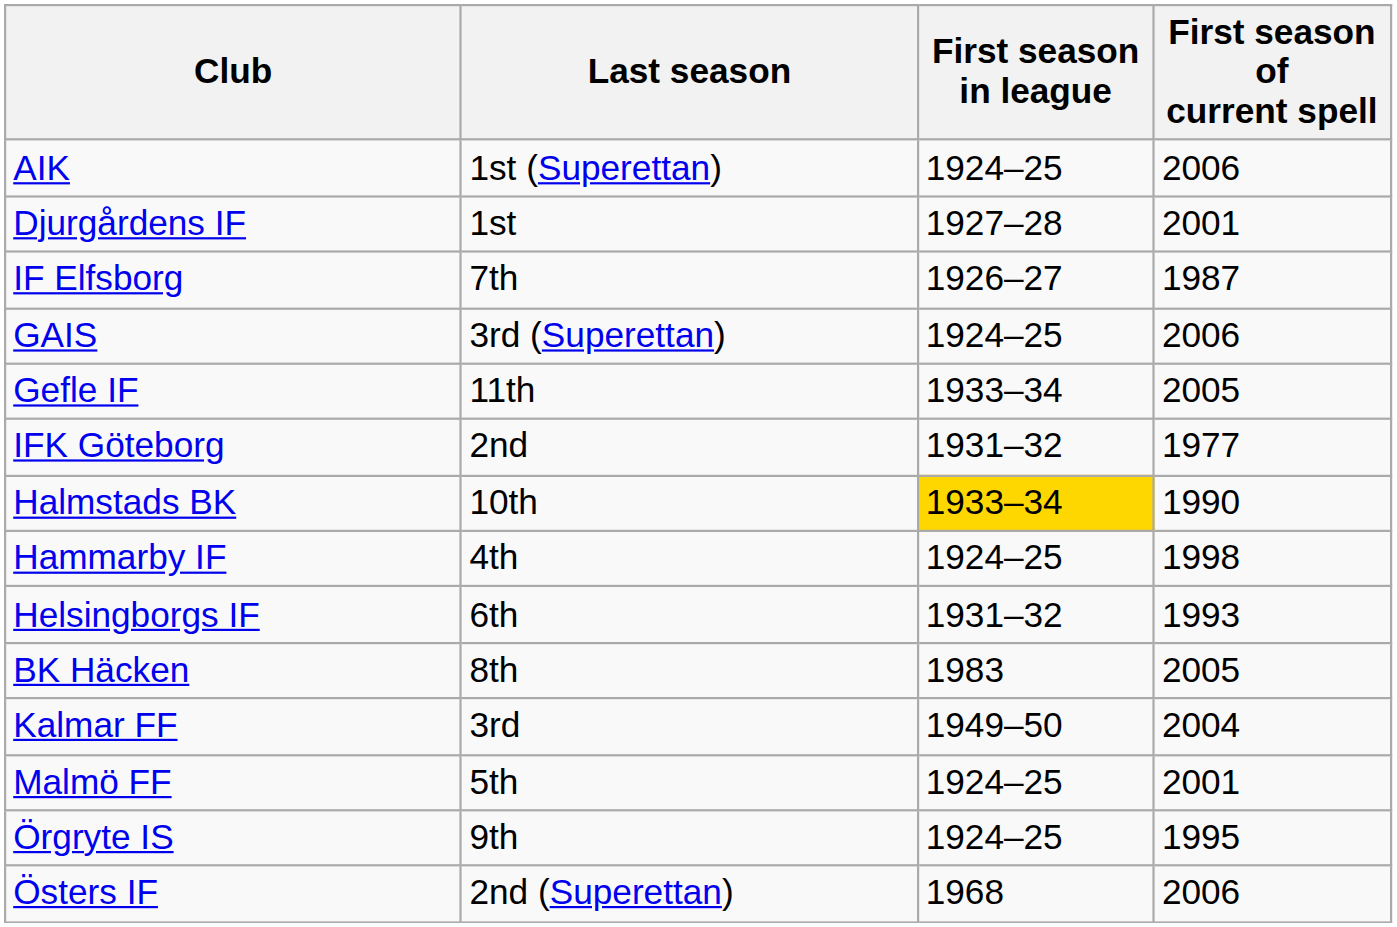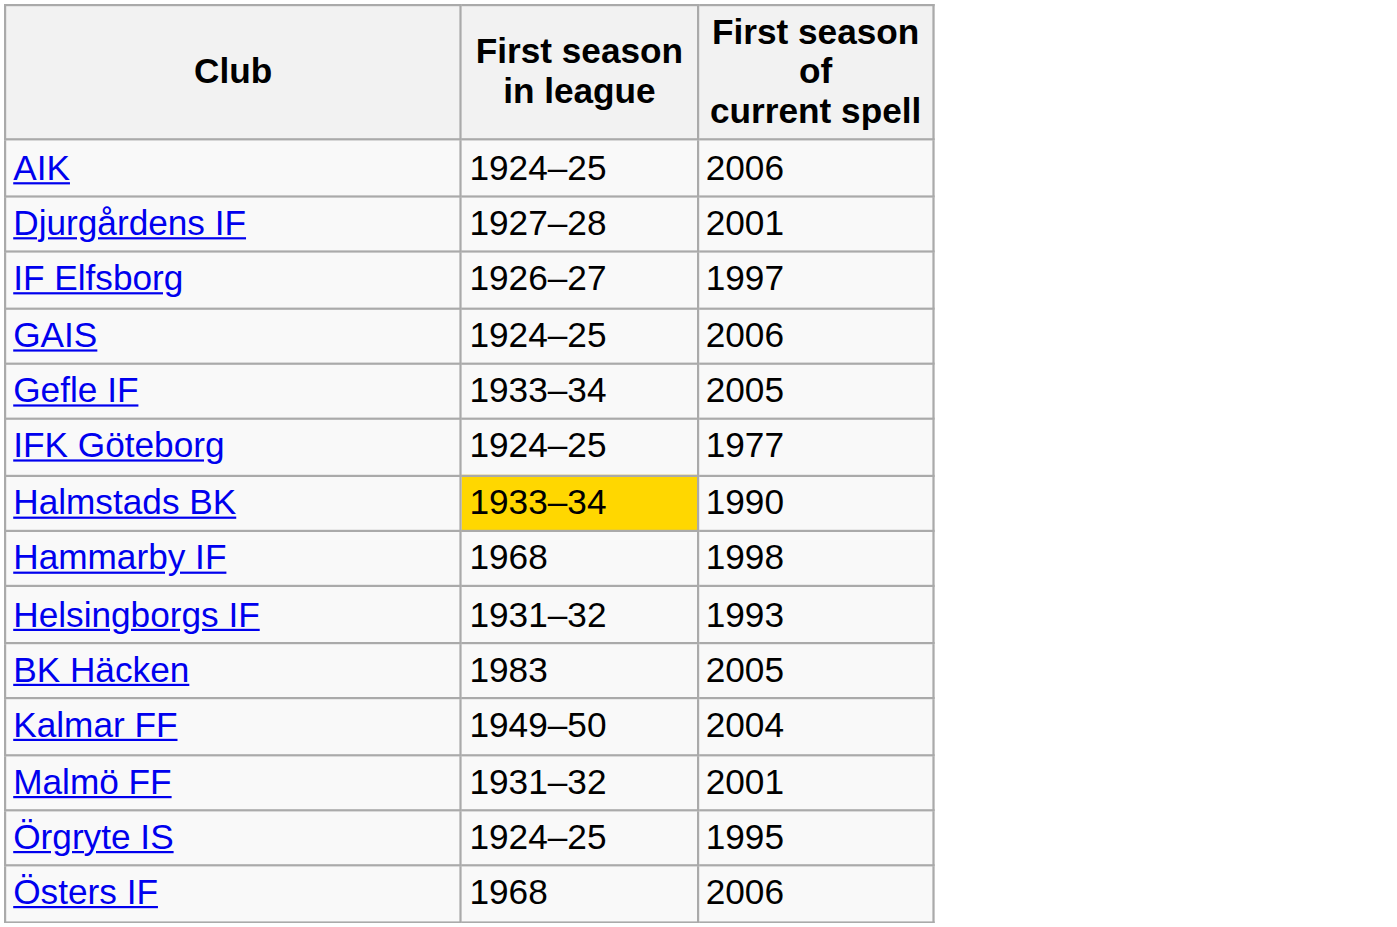- column: Last season | 1st (Superettan) | 1st | 7th | 3rd (Superettan) | 11th | 2nd | 10th | 4th | 6th | 8th | 3rd | 5th | 9th | 2nd (Superettan)
IF Elfsborg | First season of current spell: 1987 -> 1997
IFK Göteborg | First season in league: 1931–32 -> 1924–25
Hammarby IF | First season in league: 1924–25 -> 1968
Malmö FF | First season in league: 1924–25 -> 1931–32
